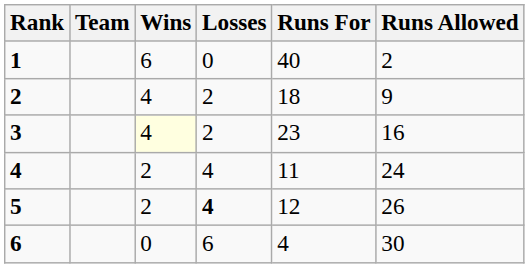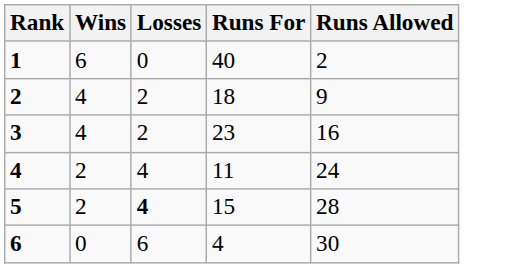- column: Team
3 | Wins: lightyellow background -> no background
5 | Runs For: 12 -> 15
5 | Runs Allowed: 26 -> 28
